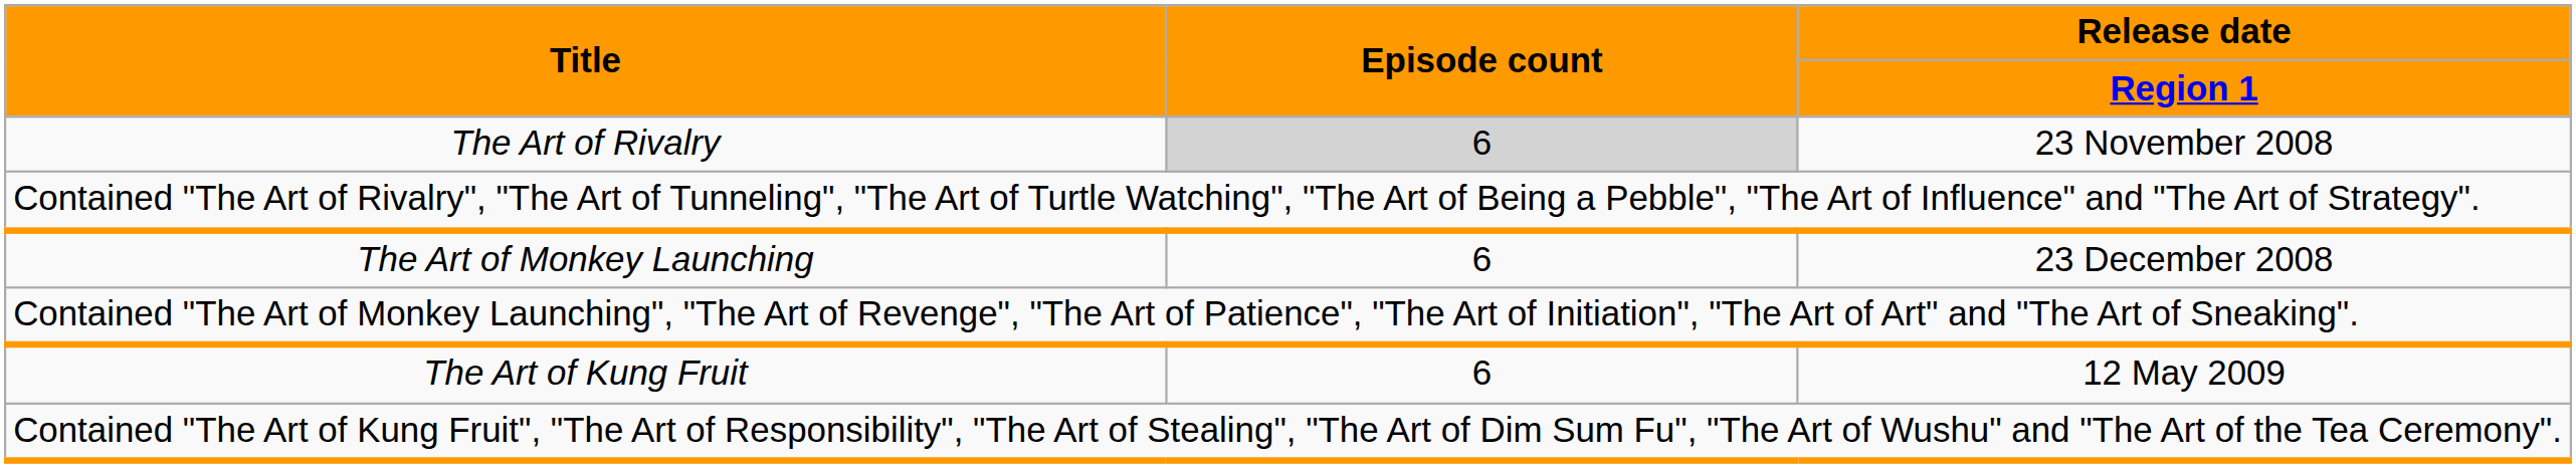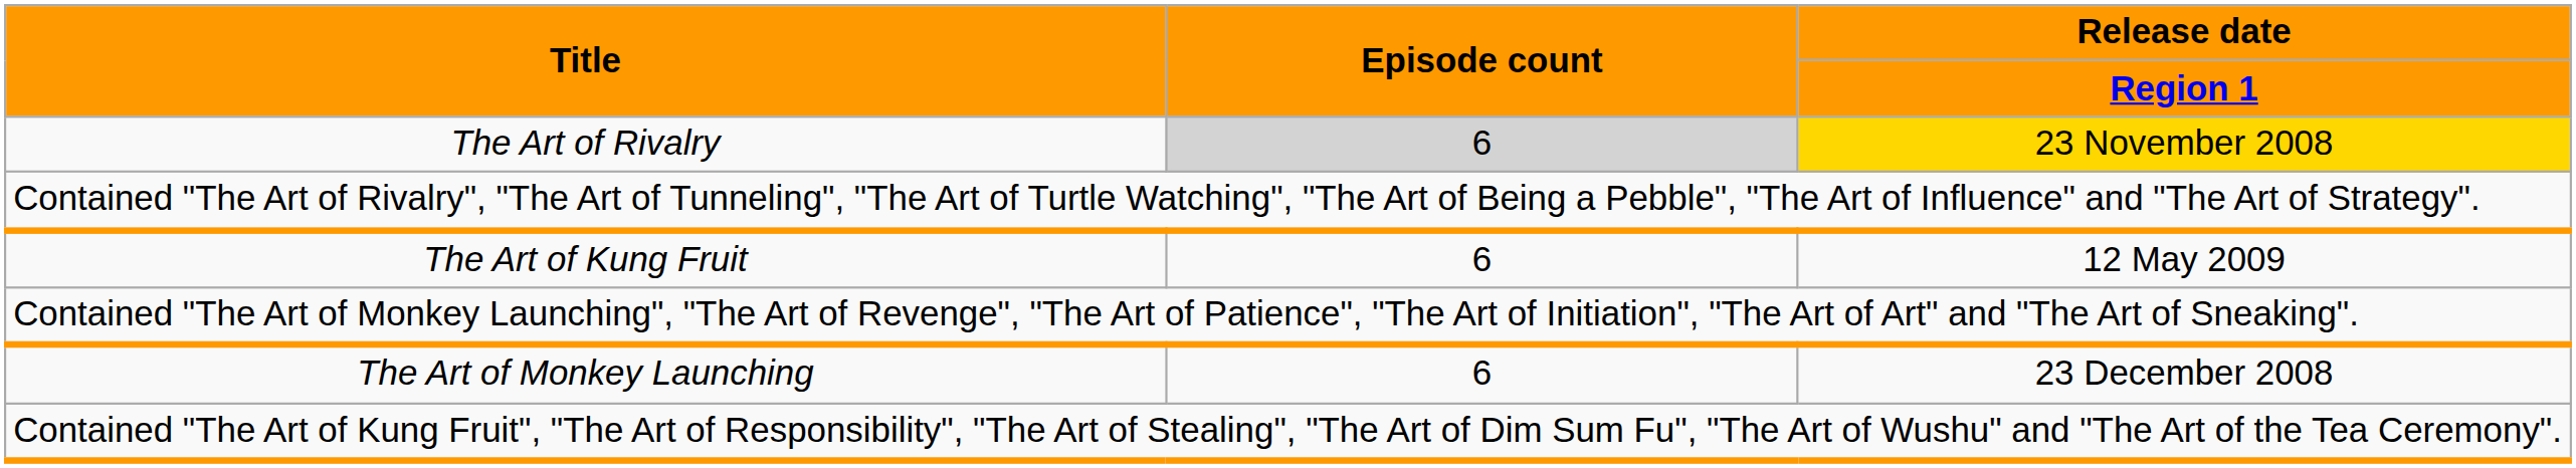The Art of Rivalry | Release date / Region 1: no background -> gold background
rows swapped: The Art of Monkey Launching <-> The Art of Kung Fruit
